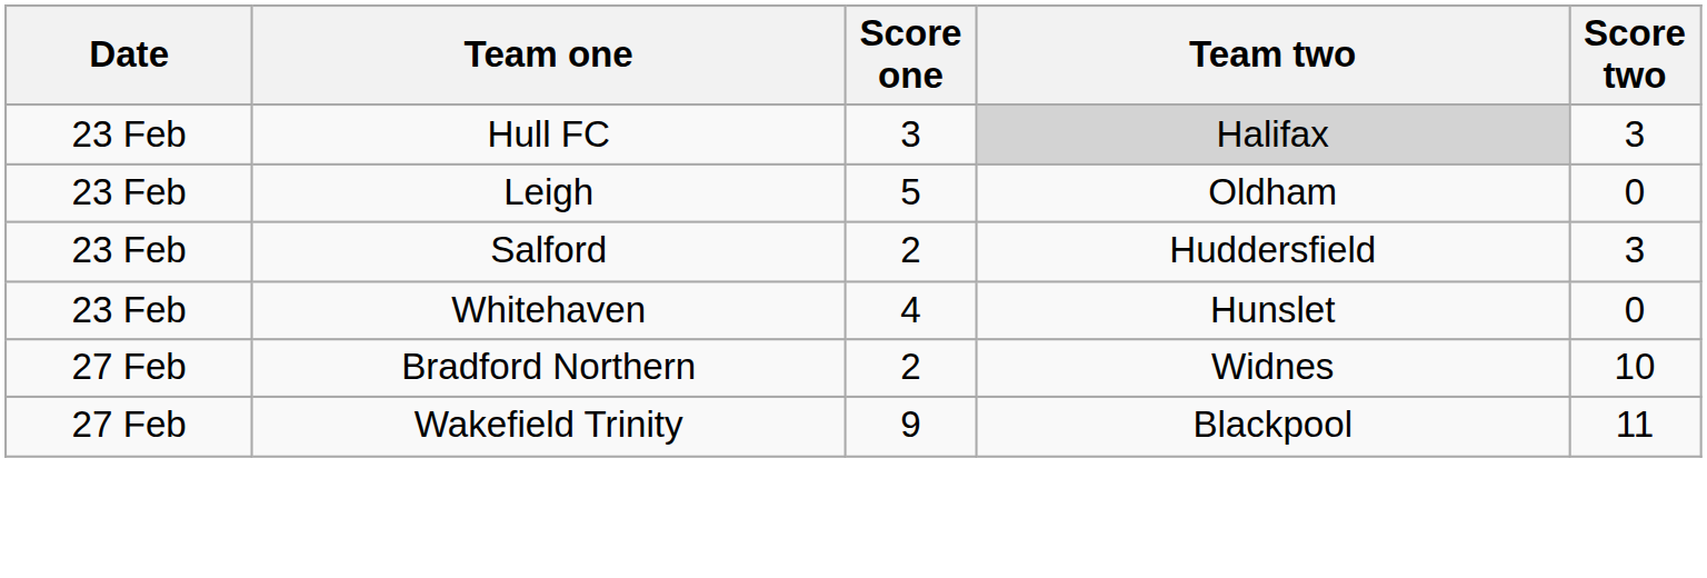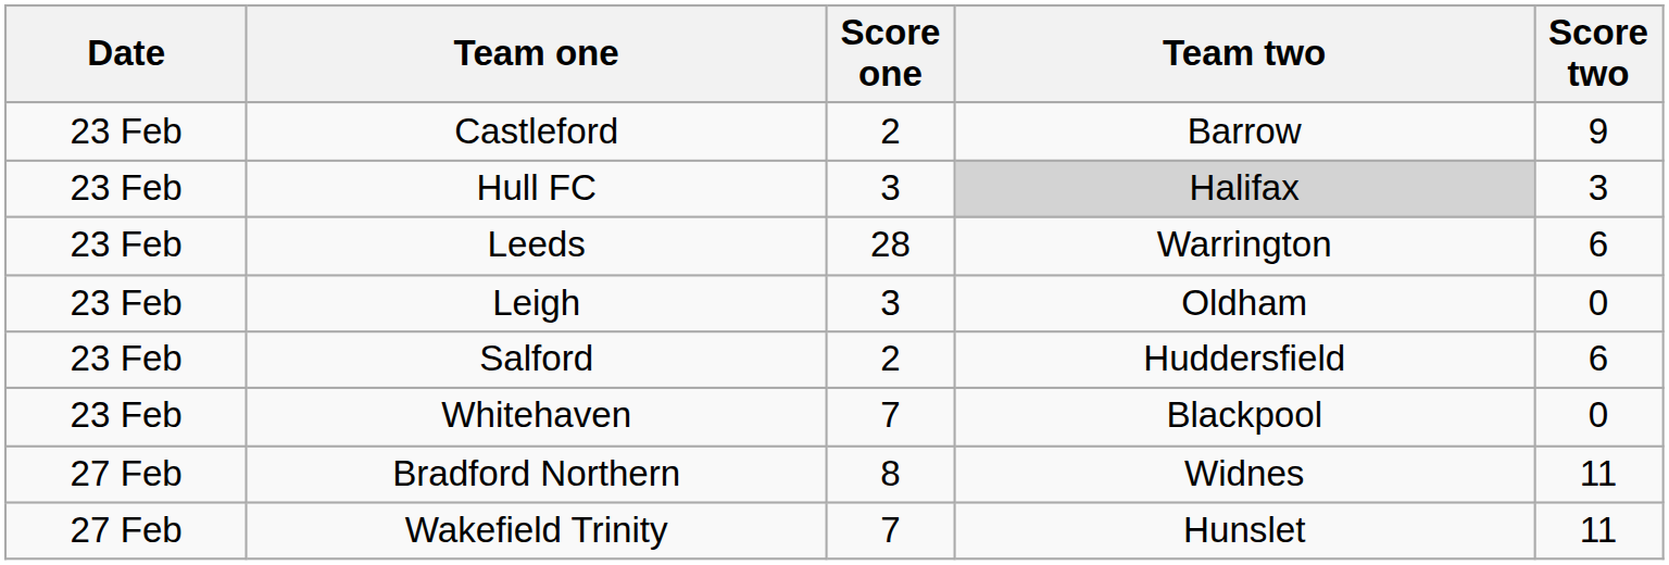+ row: 23 Feb | Castleford | 2 | Barrow | 9
+ row: 23 Feb | Leeds | 28 | Warrington | 6
Leigh | Score one: 5 -> 3
Salford | Score two: 3 -> 6
Whitehaven | Score one: 4 -> 7
Whitehaven | Team two: Hunslet -> Blackpool
Bradford Northern | Score one: 2 -> 8
Bradford Northern | Score two: 10 -> 11
Wakefield Trinity | Score one: 9 -> 7
Wakefield Trinity | Team two: Blackpool -> Hunslet
